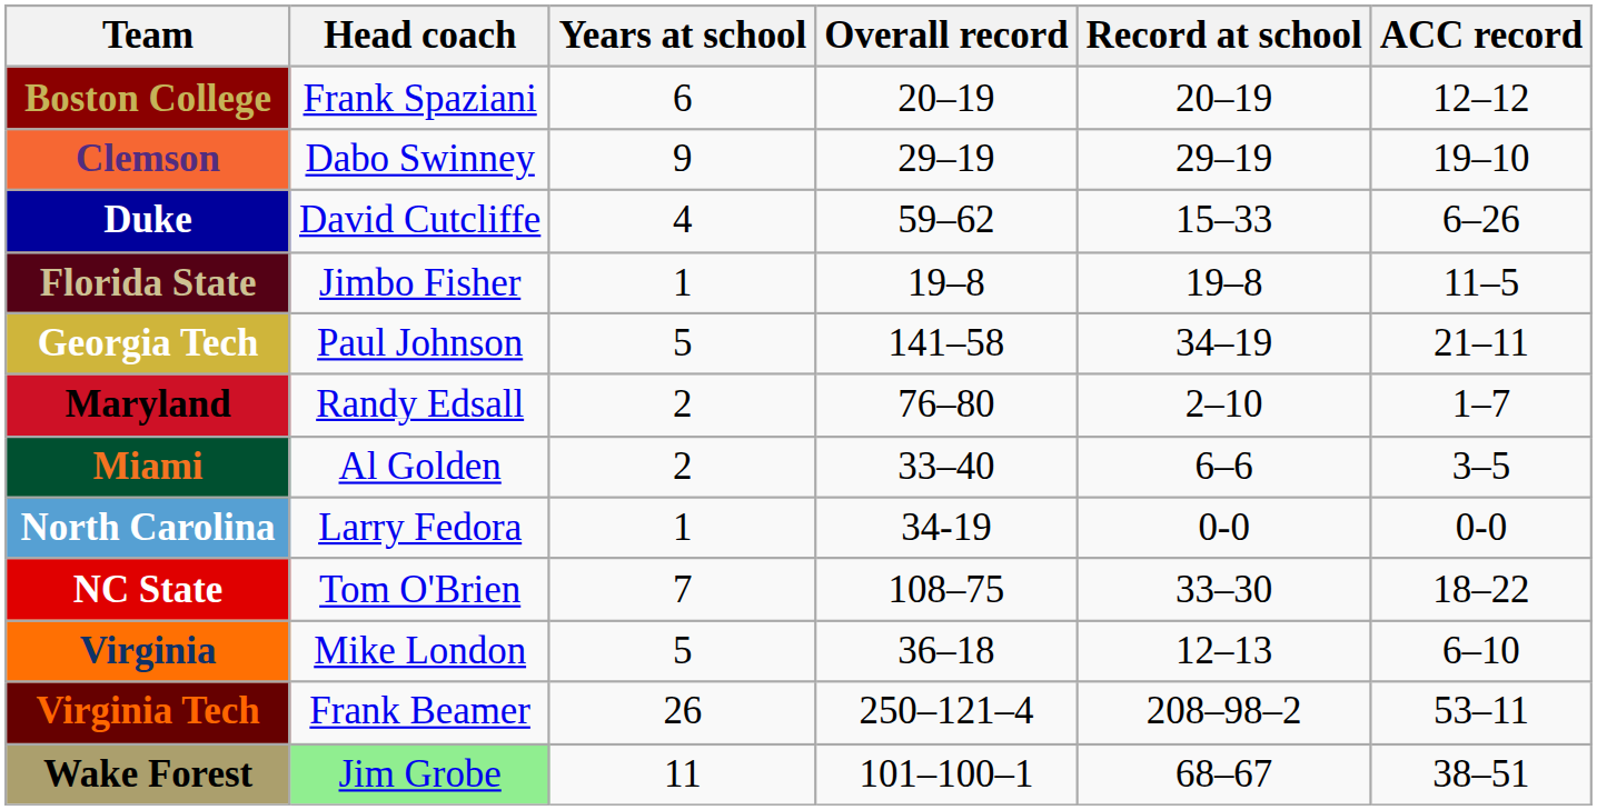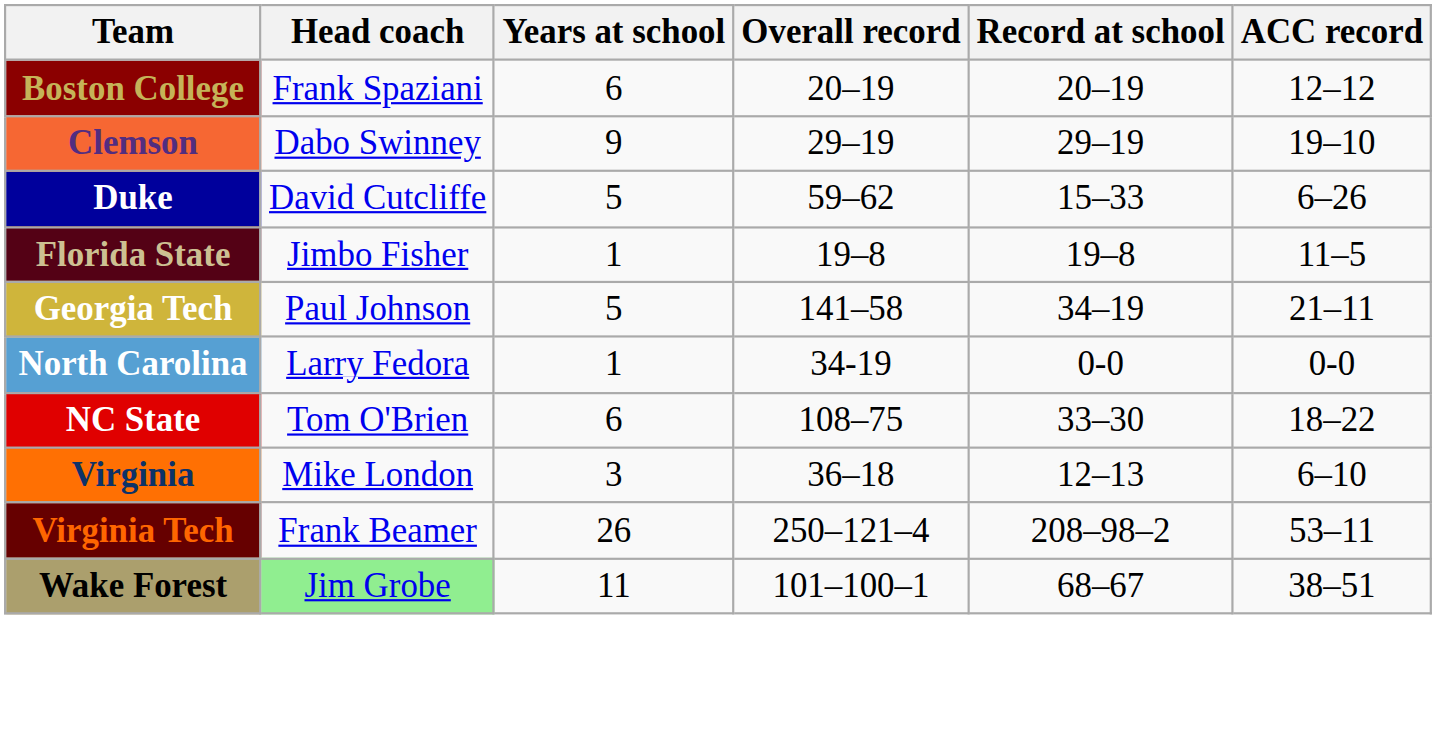Duke | Years at school: 4 -> 5
- row: Maryland | Randy Edsall | 2 | 76–80 | 2–10 | 1–7
- row: Miami | Al Golden | 2 | 33–40 | 6–6 | 3–5
NC State | Years at school: 7 -> 6
Virginia | Years at school: 5 -> 3
